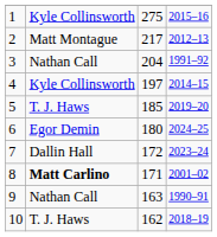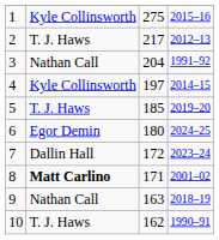2 | column 2: Matt Montague -> T. J. Haws
9 | column 4: 1990–91 -> 2018–19
10 | column 4: 2018–19 -> 1990–91
